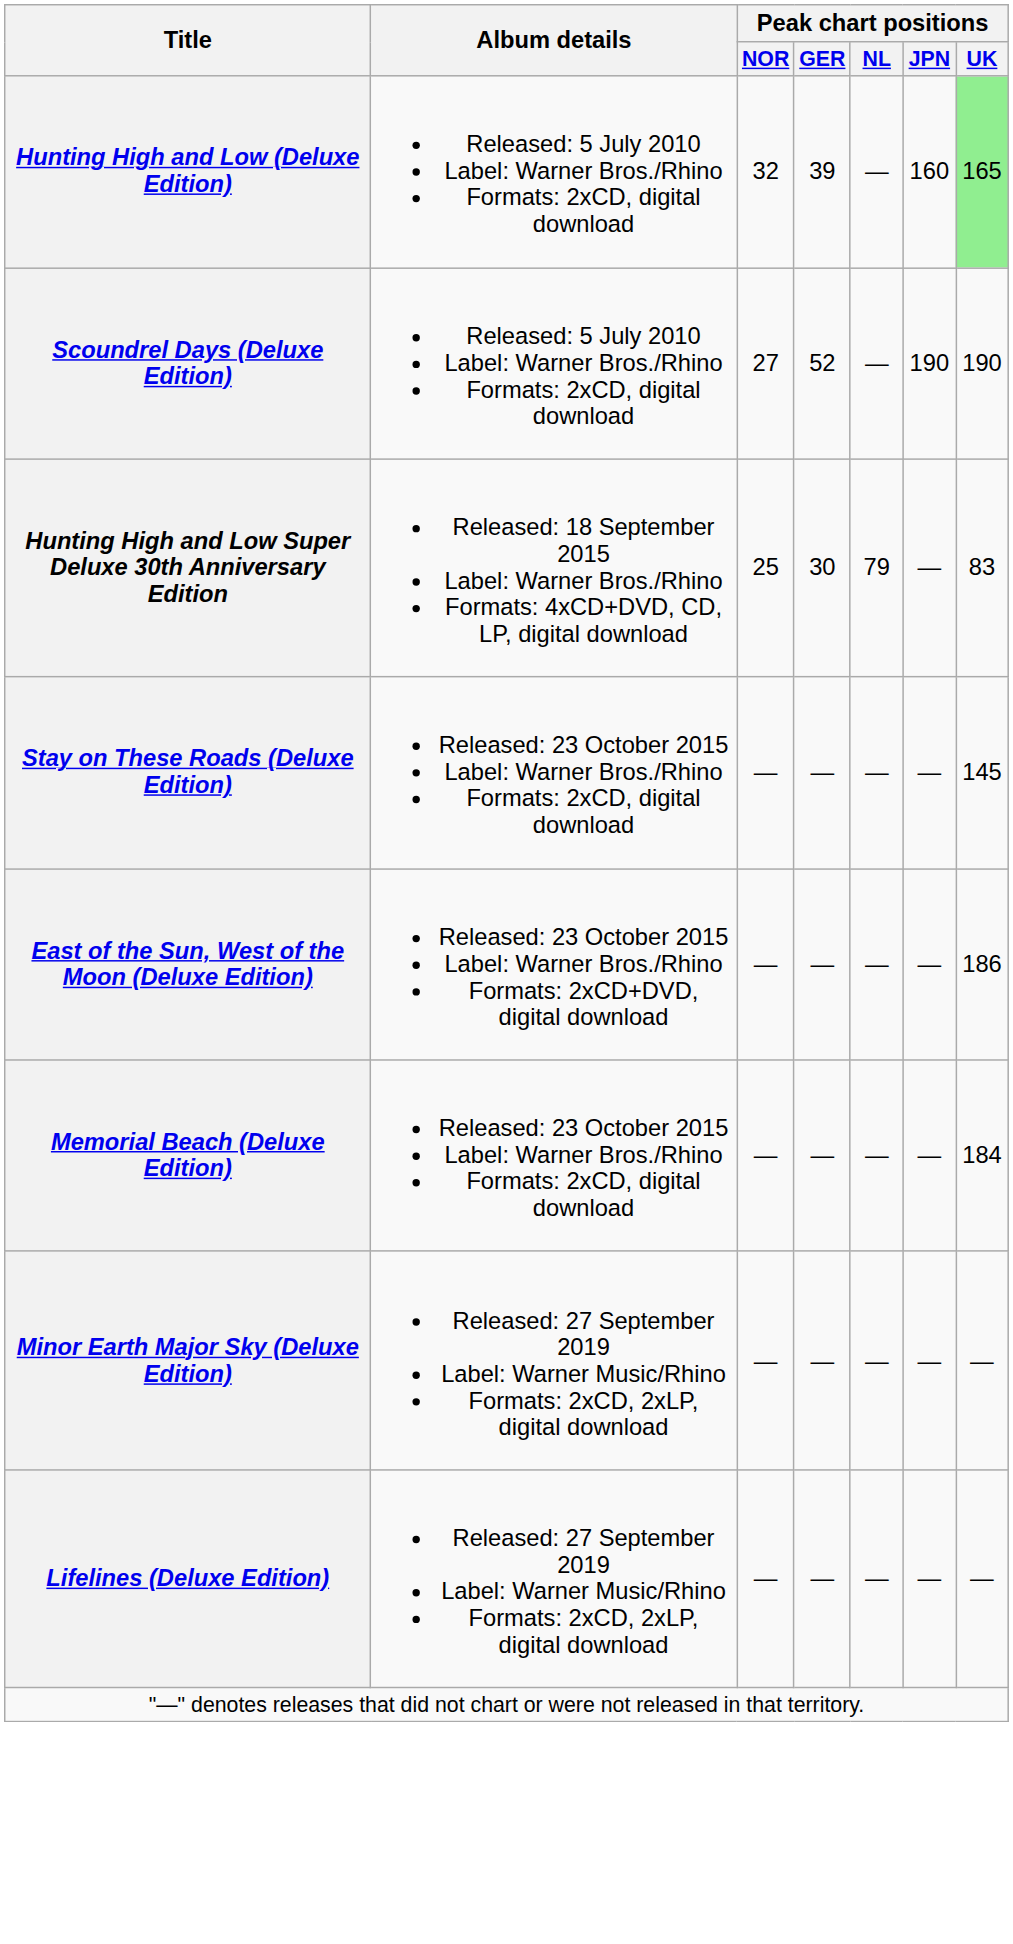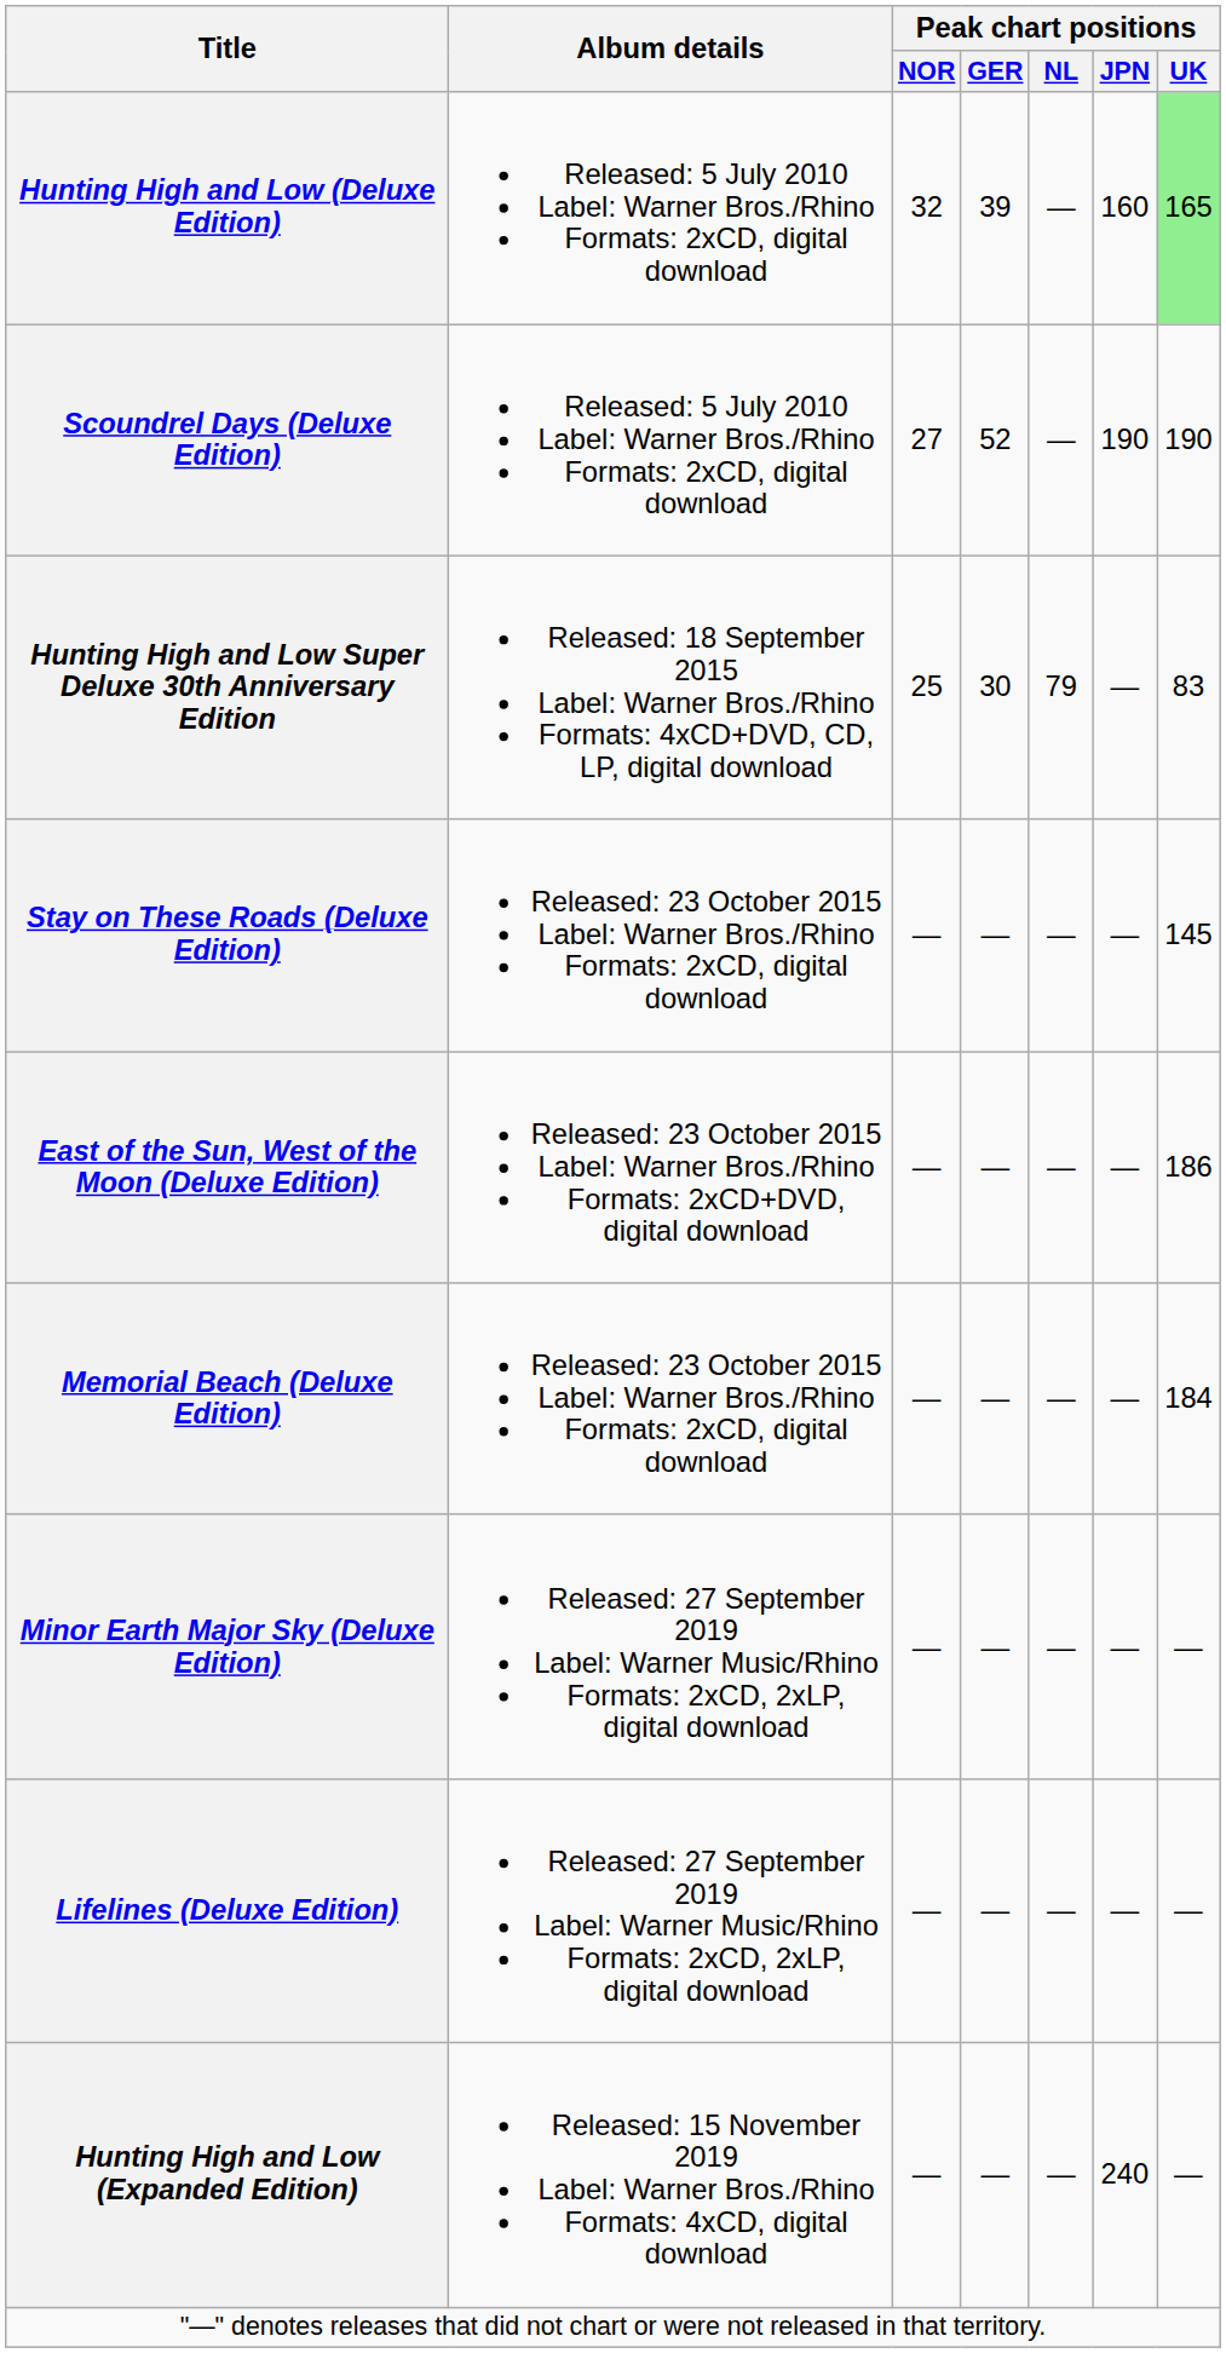+ row: Hunting High and Low (Expanded Edition) | Released: 15 November 2019 Label: Warner Bros./Rhino Formats: 4xCD, digital download | — | — | — | 240 | —
